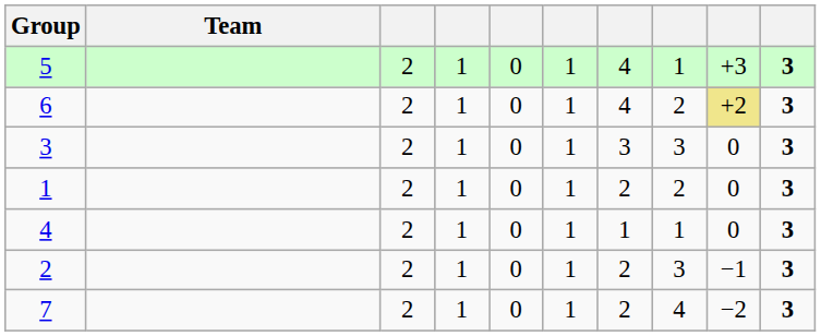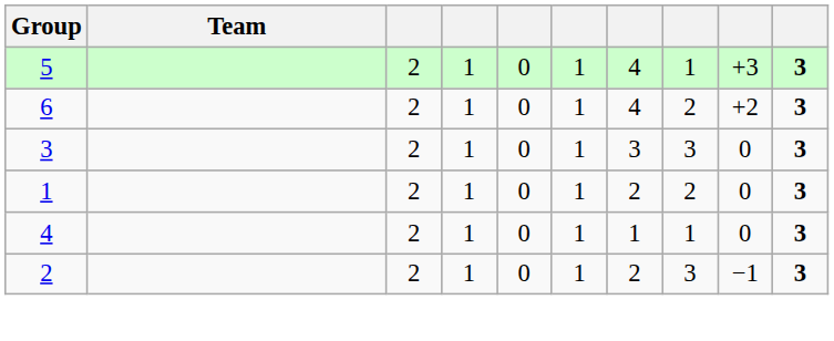6 | column 9: khaki background -> no background
- row: 7 | 2 | 1 | 0 | 1 | 2 | 4 | −2 | 3
